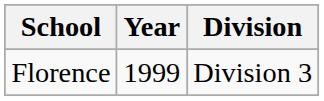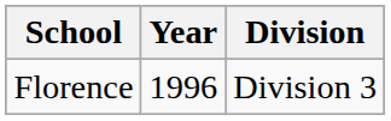Florence | Year: 1999 -> 1996
